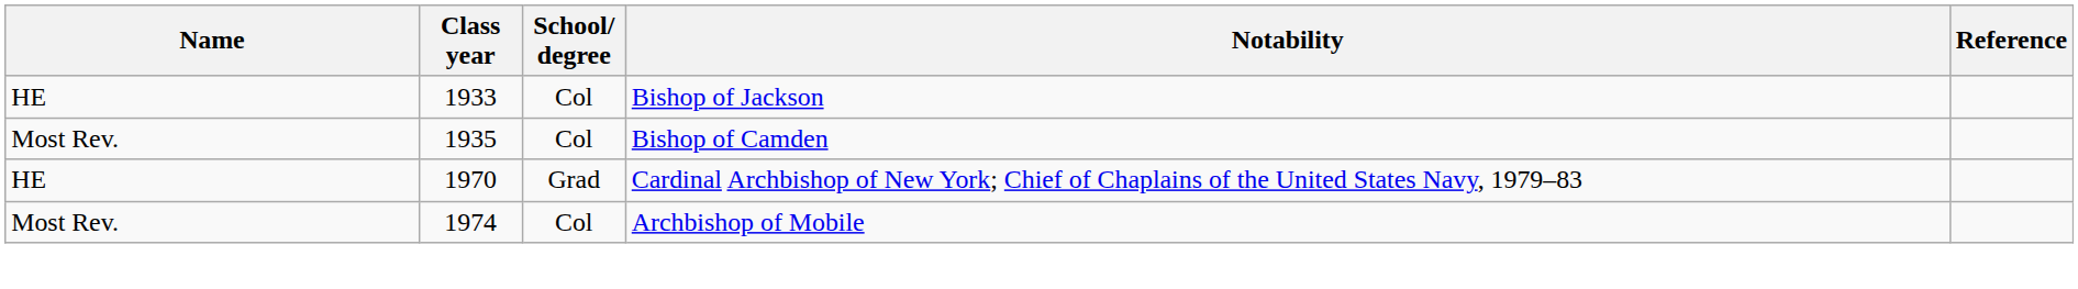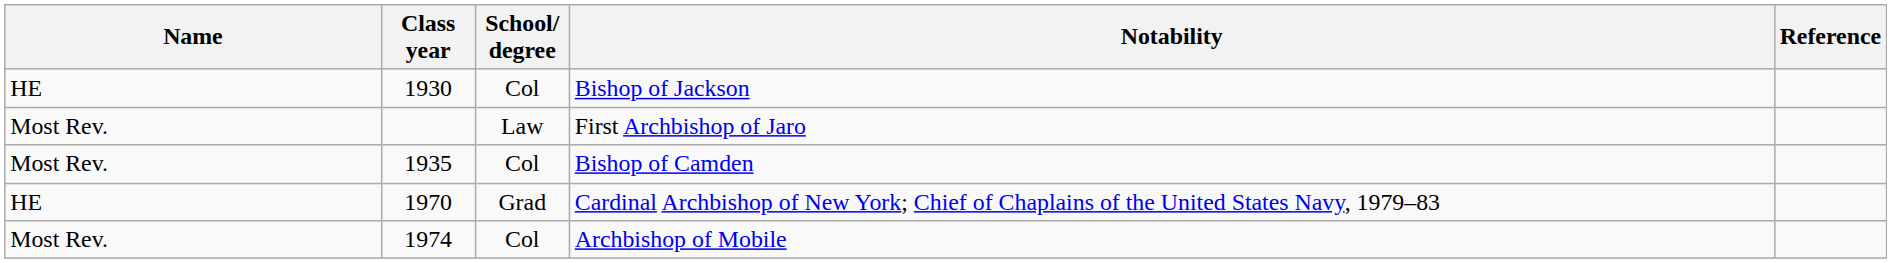Bishop of Jackson | Class year: 1933 -> 1930
+ row: Most Rev. | Law | First Archbishop of Jaro
